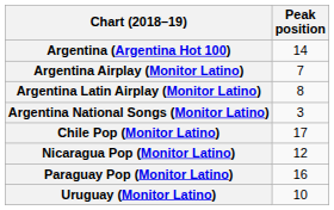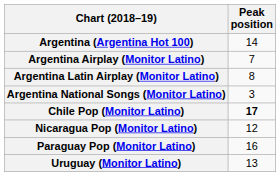Chile Pop (Monitor Latino) | Peak position: normal -> bold
Uruguay (Monitor Latino) | Peak position: 10 -> 13
